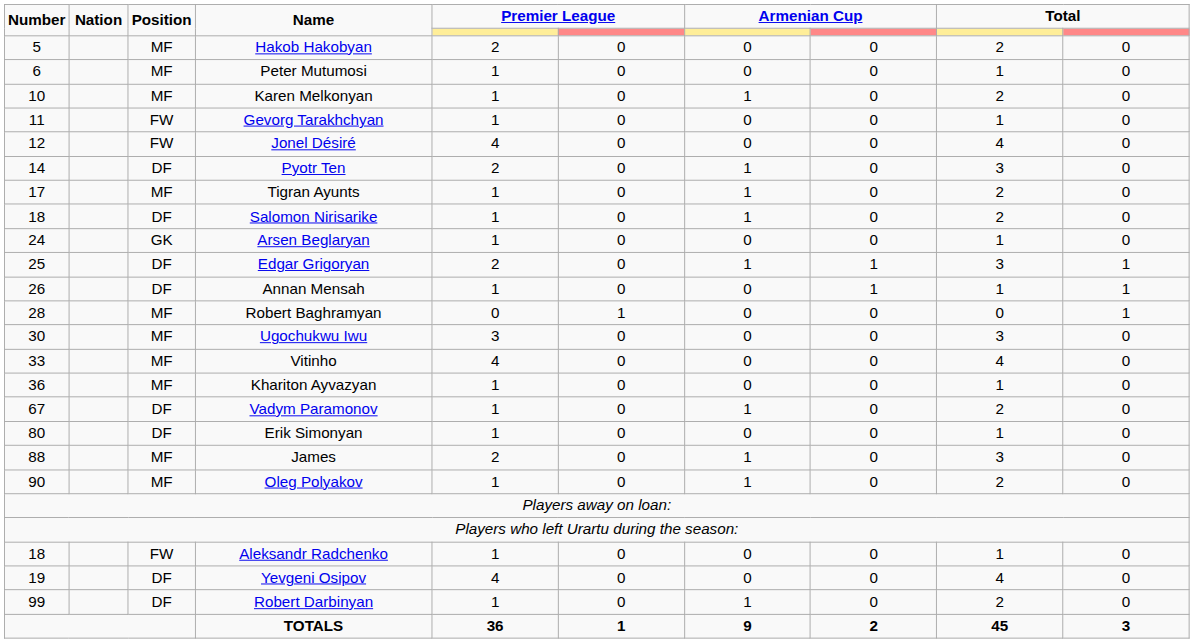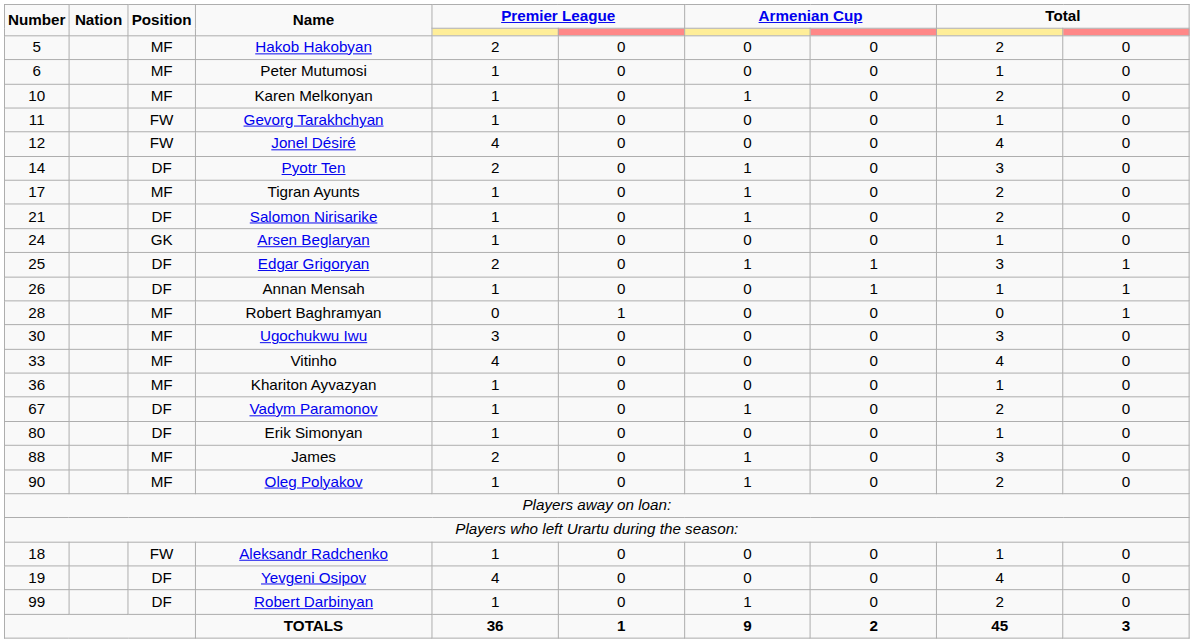Salomon Nirisarike | Number: 18 -> 21
